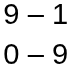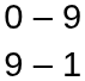rows swapped: 0 – 9 <-> 9 – 1
